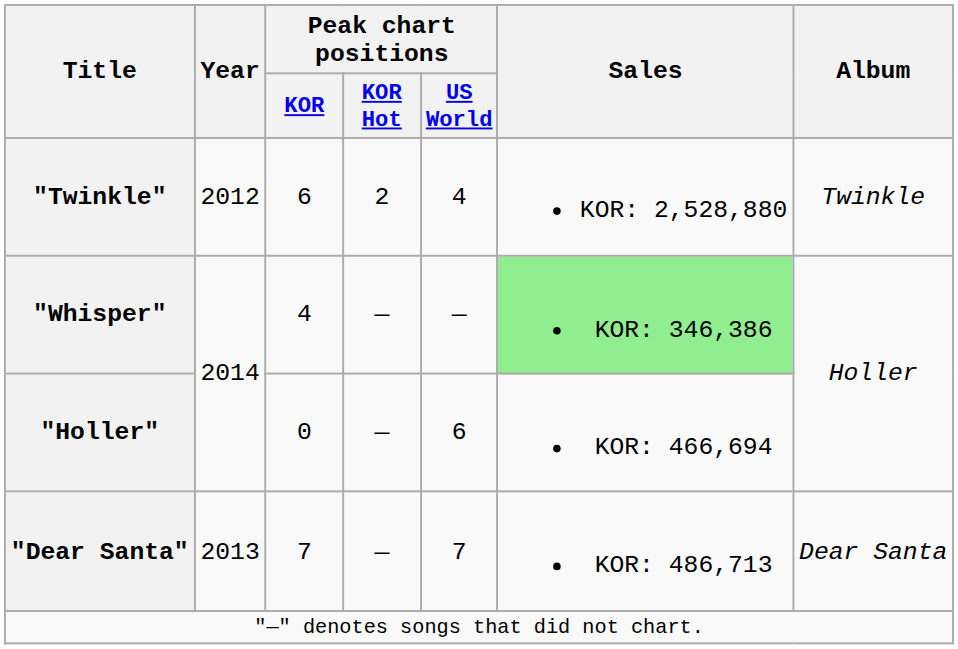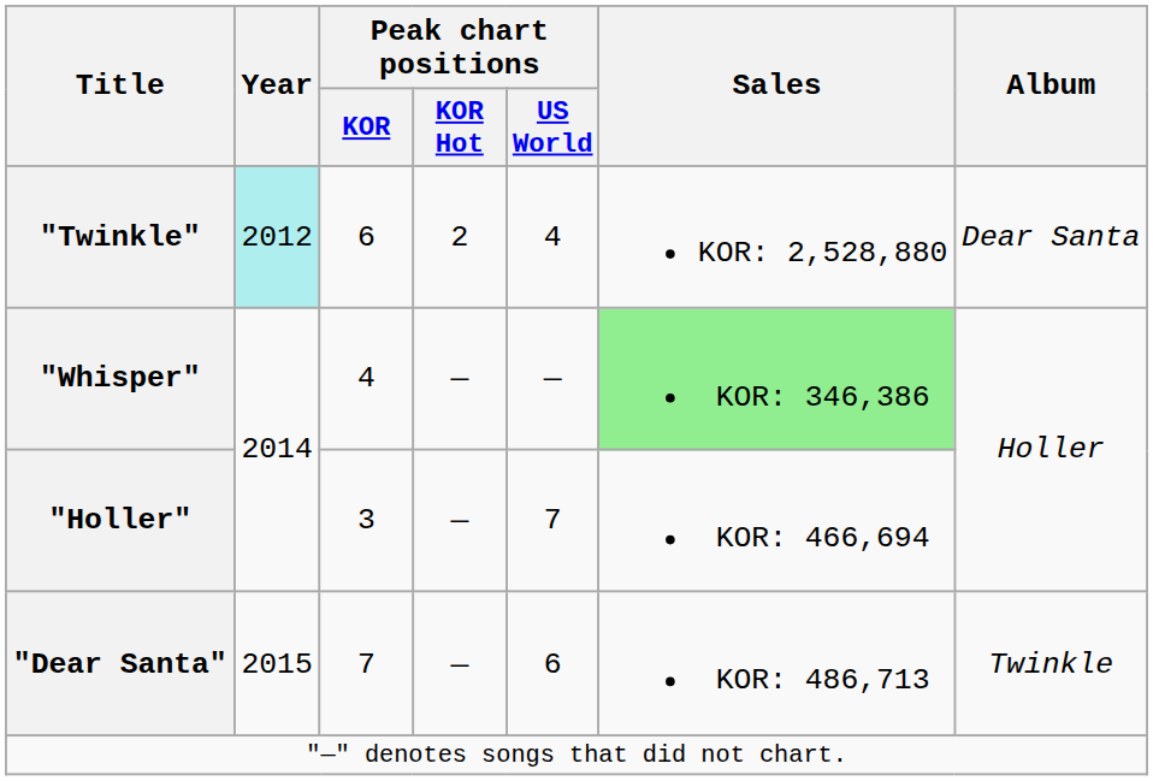"Twinkle" | Year: no background -> paleturquoise background
"Twinkle" | Album: Twinkle -> Dear Santa
"Holler" | Peak chart positions / KOR: 0 -> 3
"Holler" | Peak chart positions / US World: 6 -> 7
"Dear Santa" | Year: 2013 -> 2015
"Dear Santa" | Peak chart positions / US World: 7 -> 6
"Dear Santa" | Album: Dear Santa -> Twinkle
